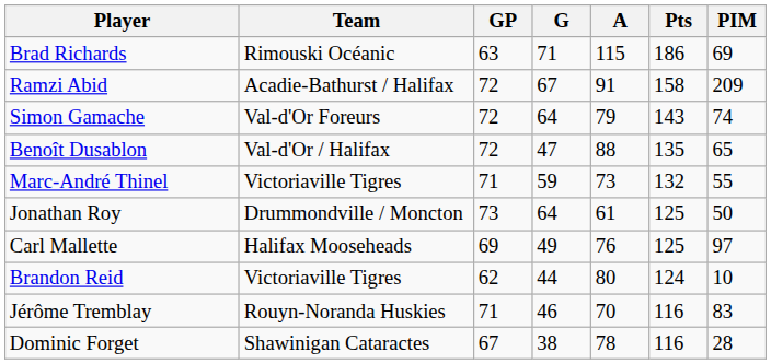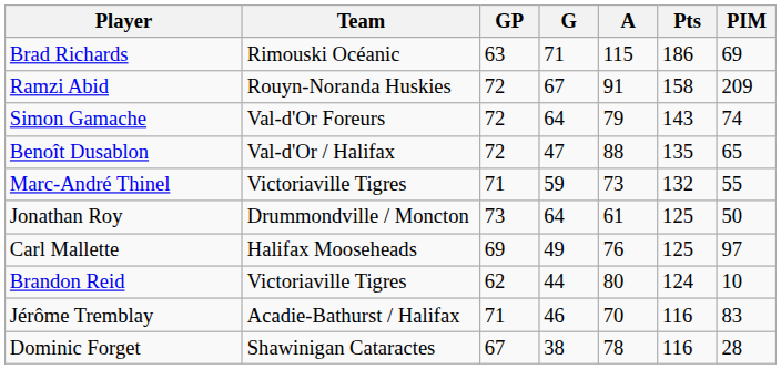Ramzi Abid | Team: Acadie-Bathurst / Halifax -> Rouyn-Noranda Huskies
Jérôme Tremblay | Team: Rouyn-Noranda Huskies -> Acadie-Bathurst / Halifax
